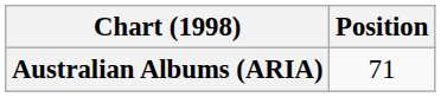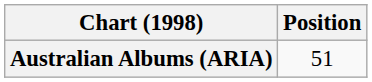Australian Albums (ARIA) | Position: 71 -> 51
